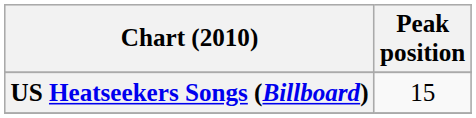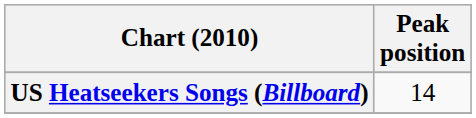US Heatseekers Songs (Billboard) | Peak position: 15 -> 14
